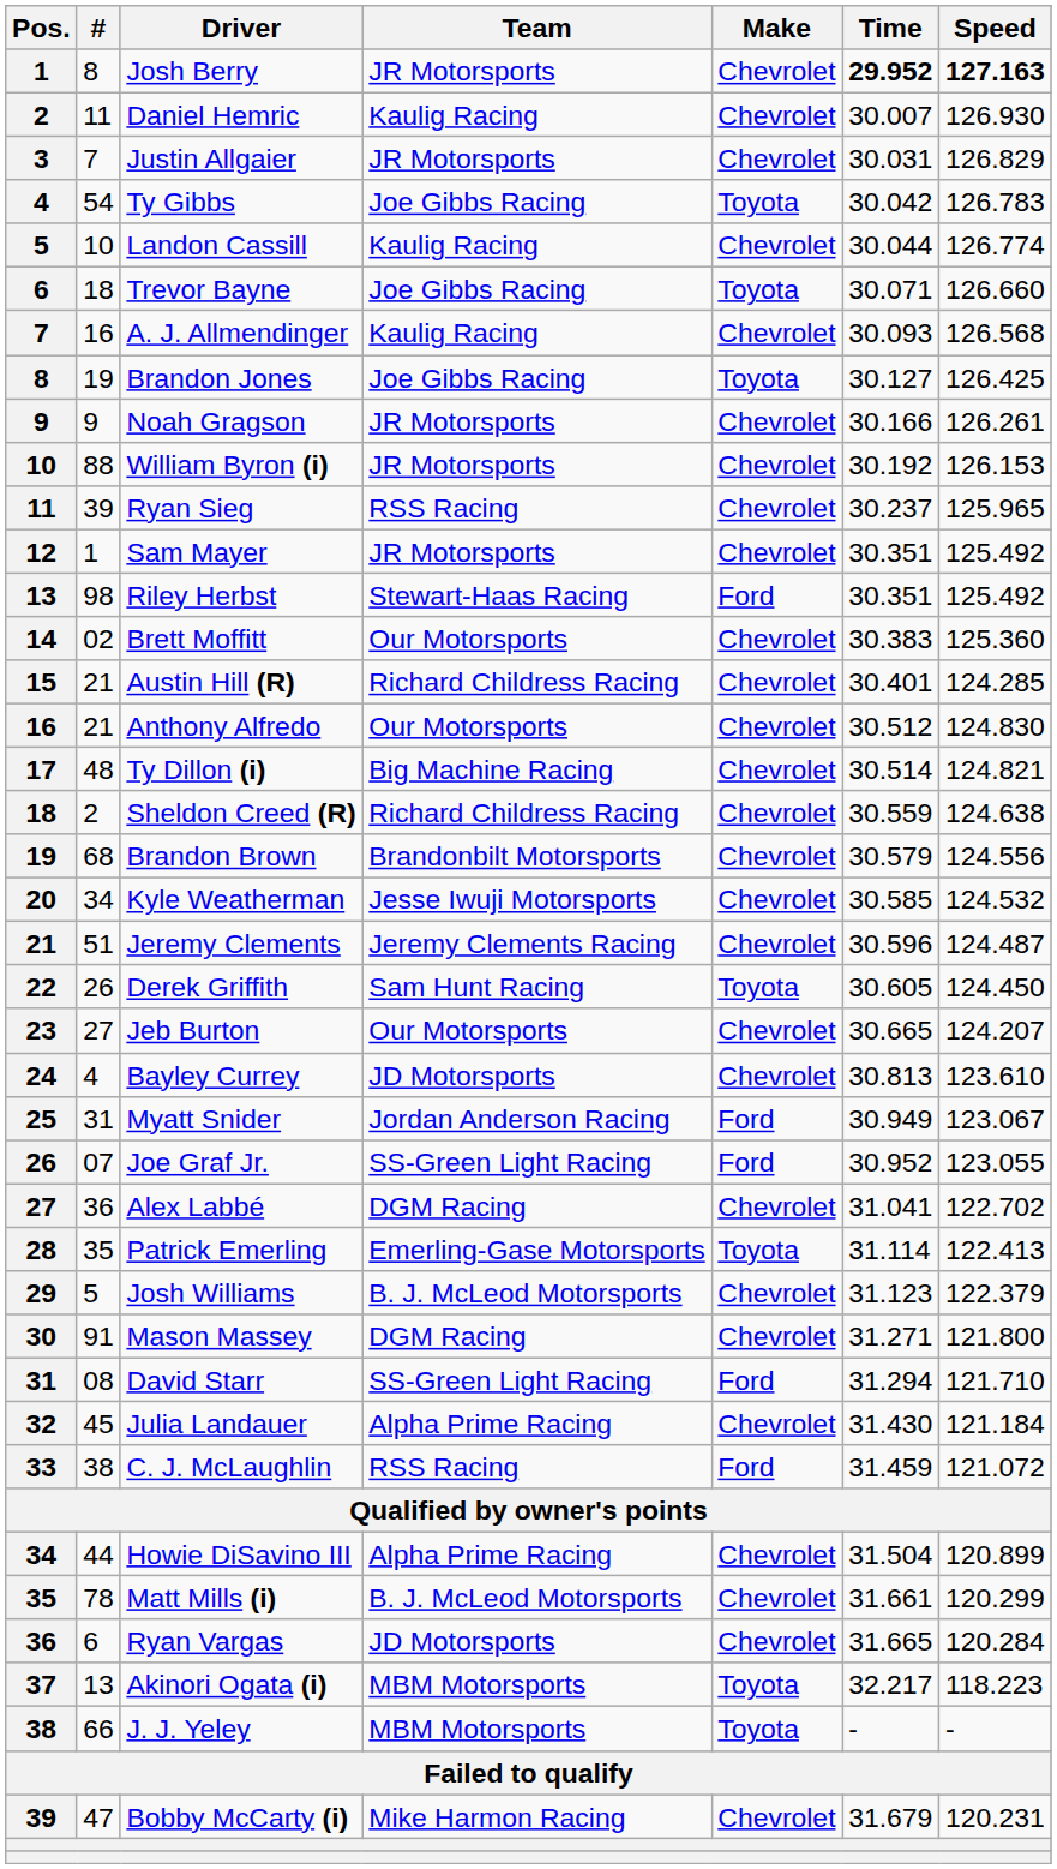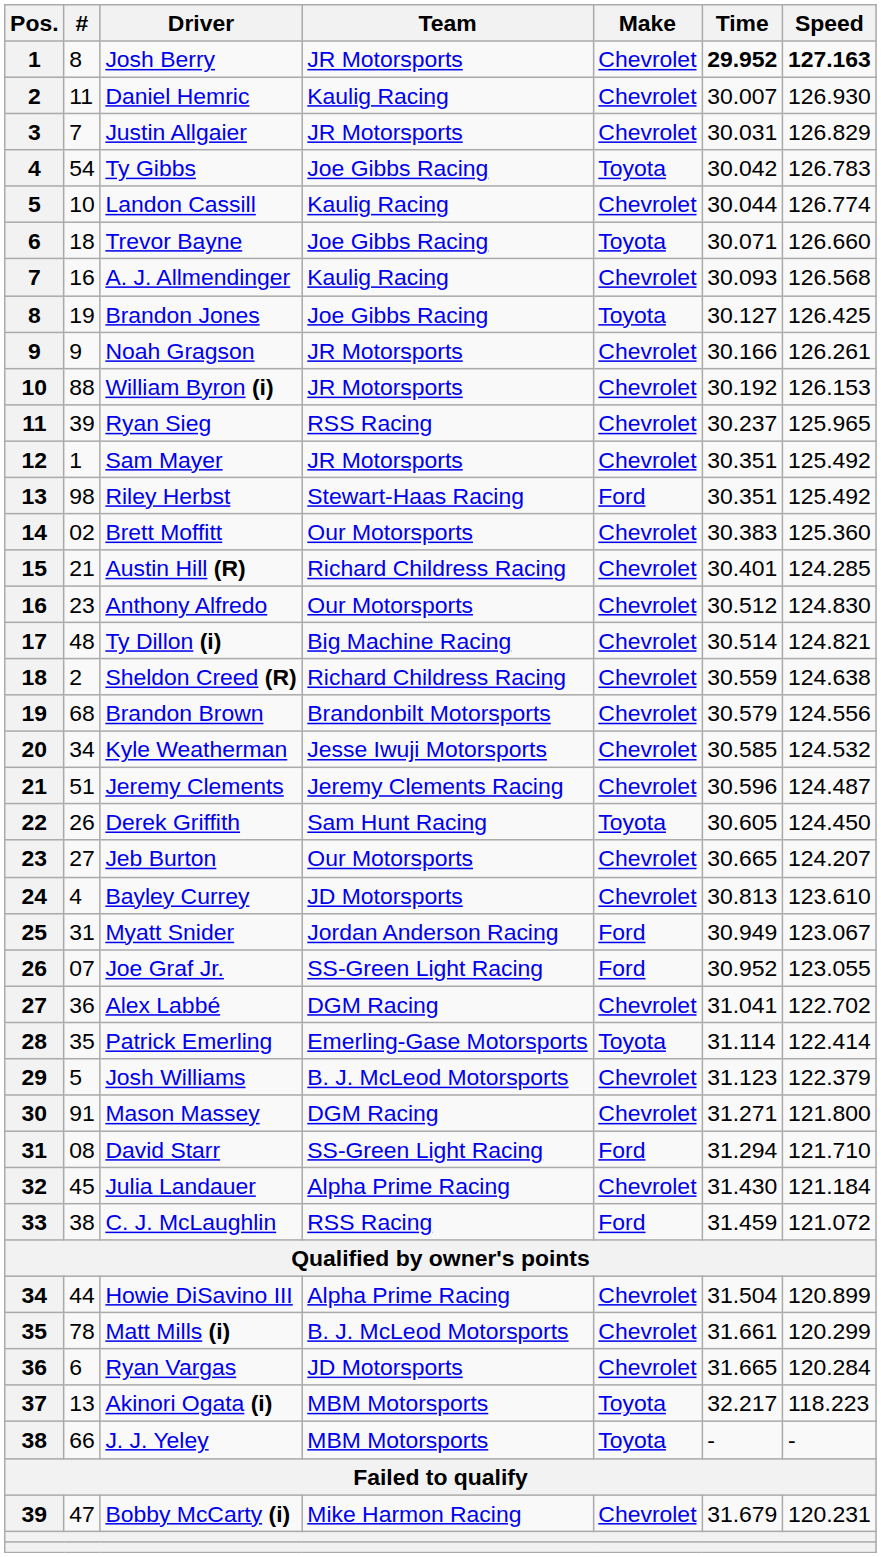Anthony Alfredo | #: 21 -> 23
Patrick Emerling | Speed: 122.413 -> 122.414
